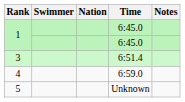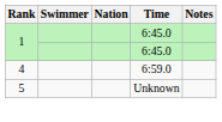- row: 3 | 6:51.4
